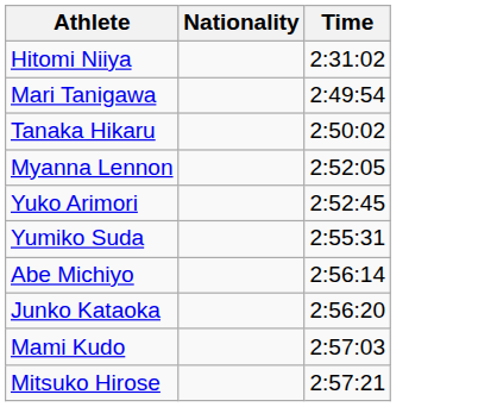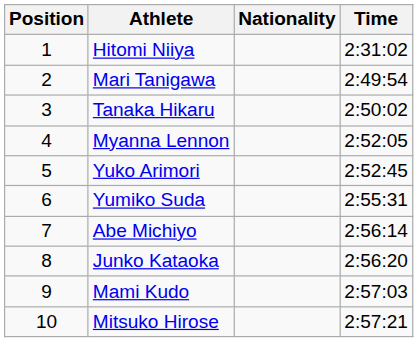+ column: Position | 1 | 2 | 3 | 4 | 5 | 6 | 7 | 8 | 9 | 10
